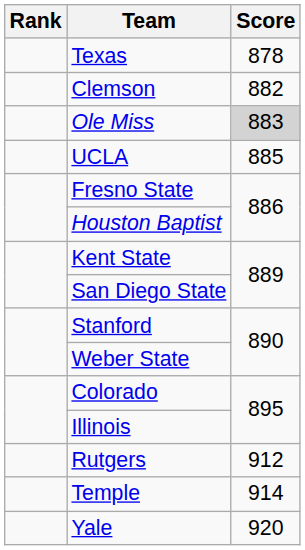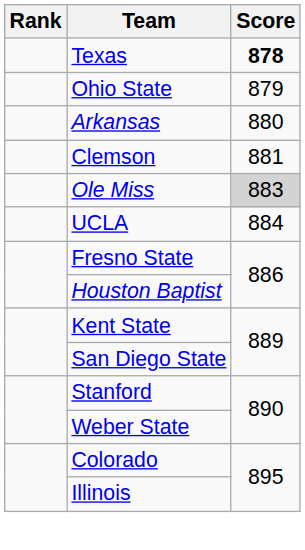Texas | Score: normal -> bold
+ row: Ohio State | 879
+ row: Arkansas | 880
Clemson | Score: 882 -> 881
UCLA | Score: 885 -> 884
- row: Rutgers | 912
- row: Temple | 914
- row: Yale | 920
